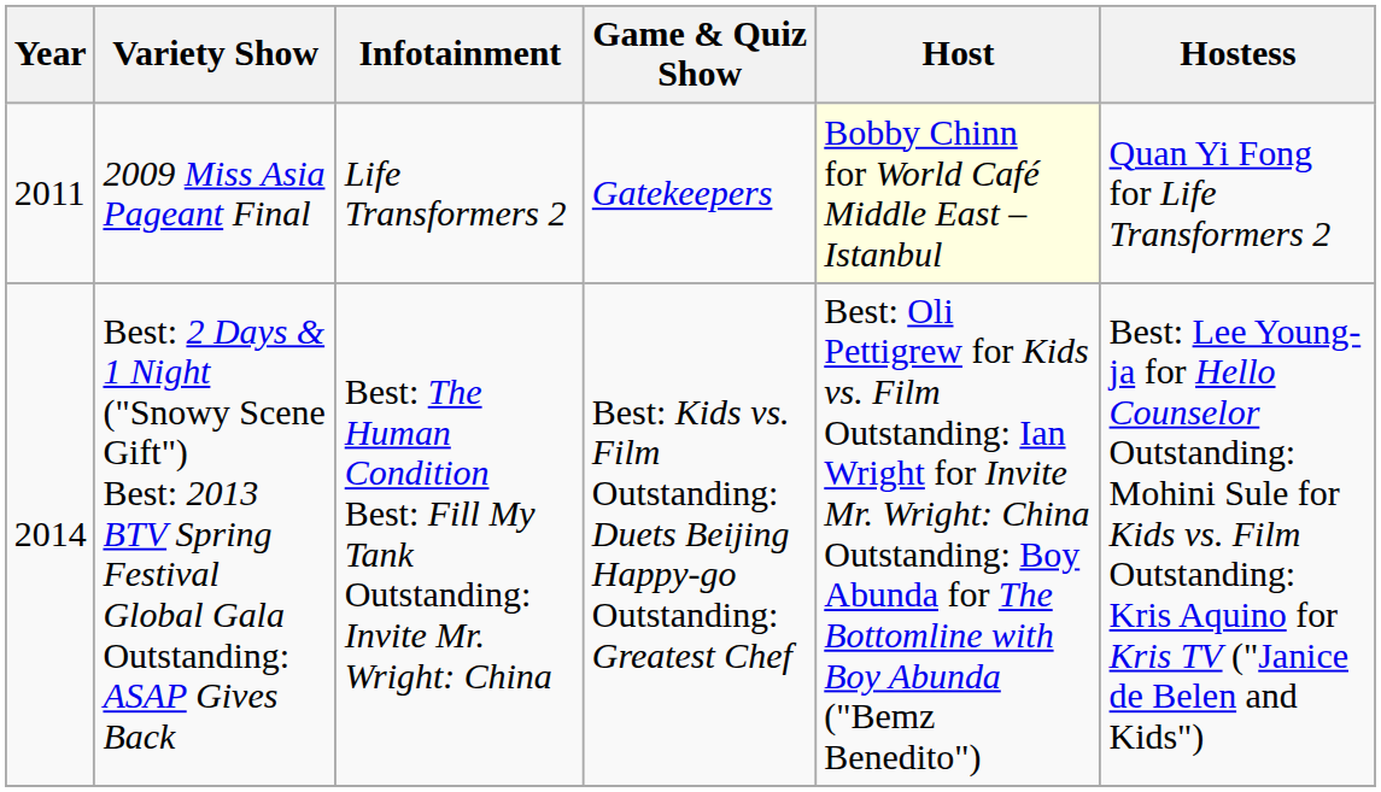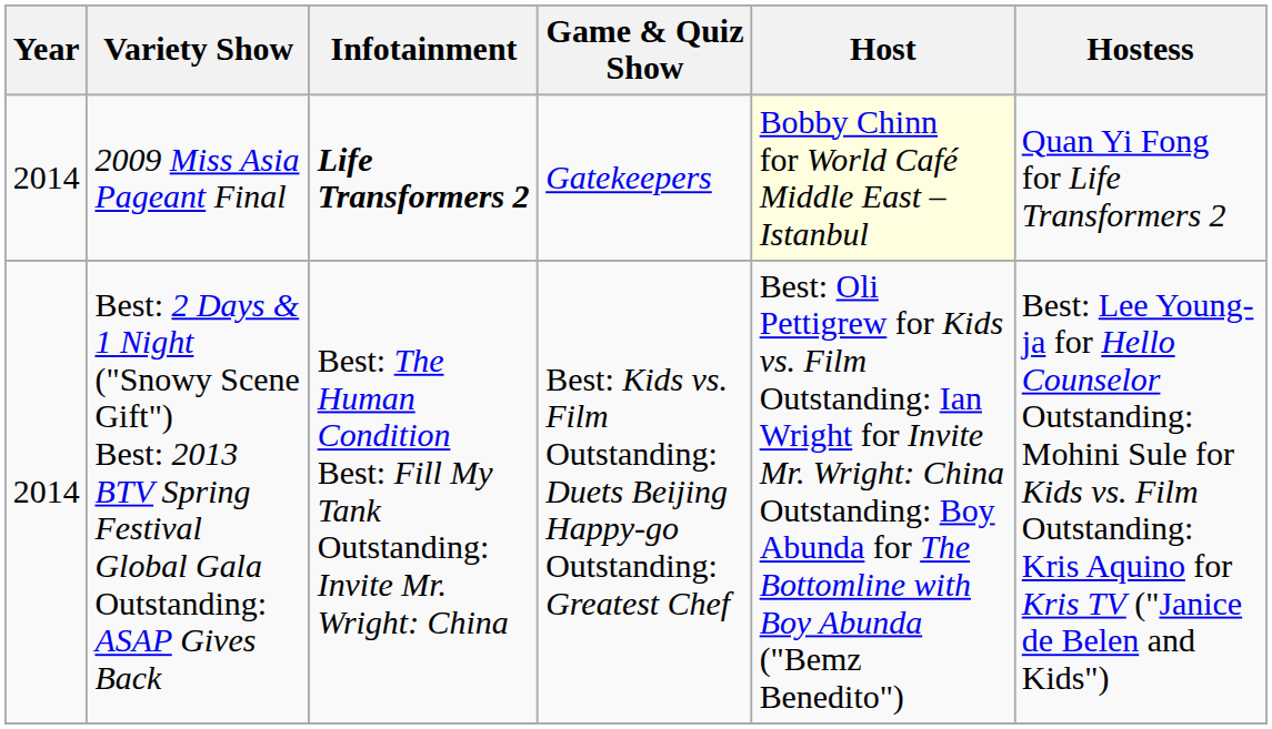2009 Miss Asia Pageant Final | Year: 2011 -> 2014
2009 Miss Asia Pageant Final | Infotainment: normal -> bold
